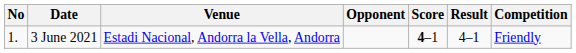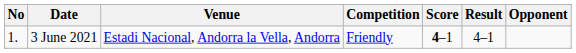columns swapped: Opponent <-> Competition
